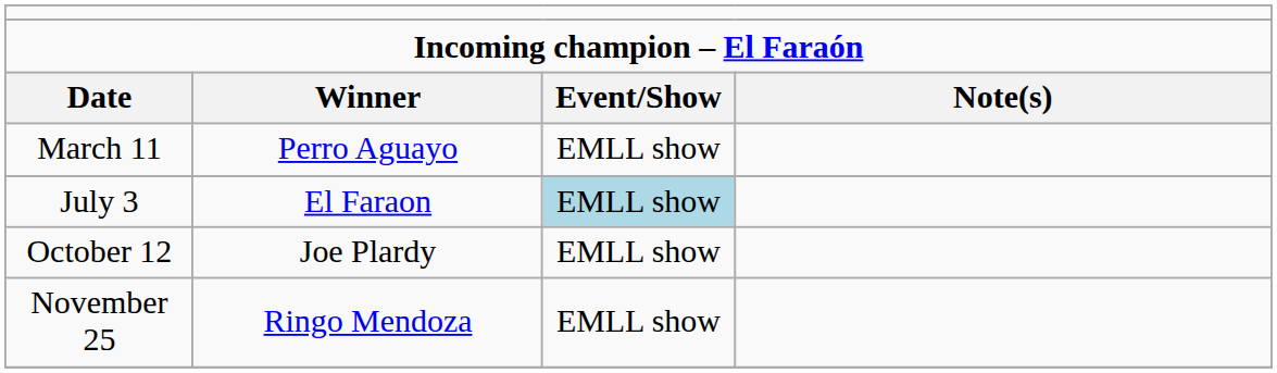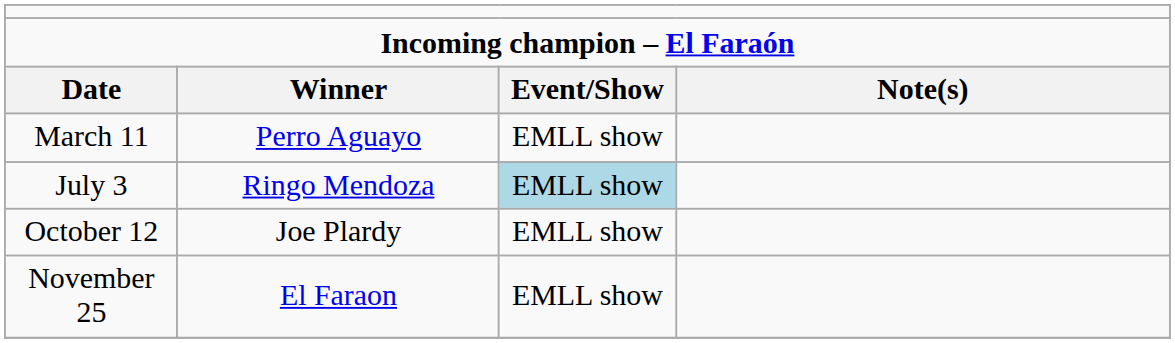July 3 | column 2: El Faraon -> Ringo Mendoza
November 25 | column 2: Ringo Mendoza -> El Faraon
